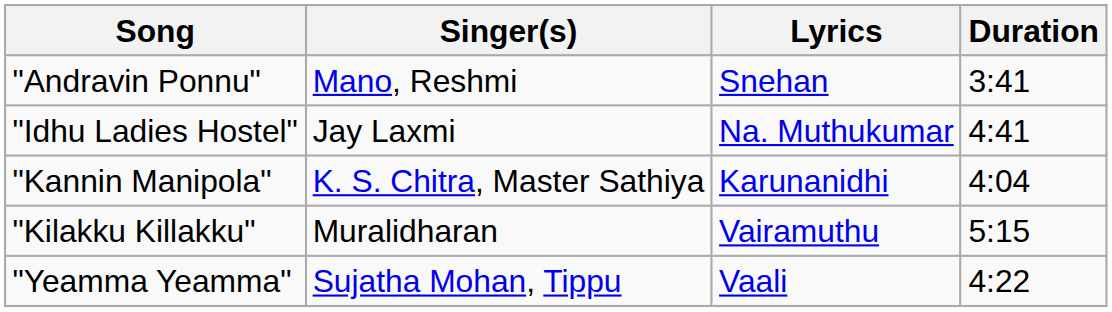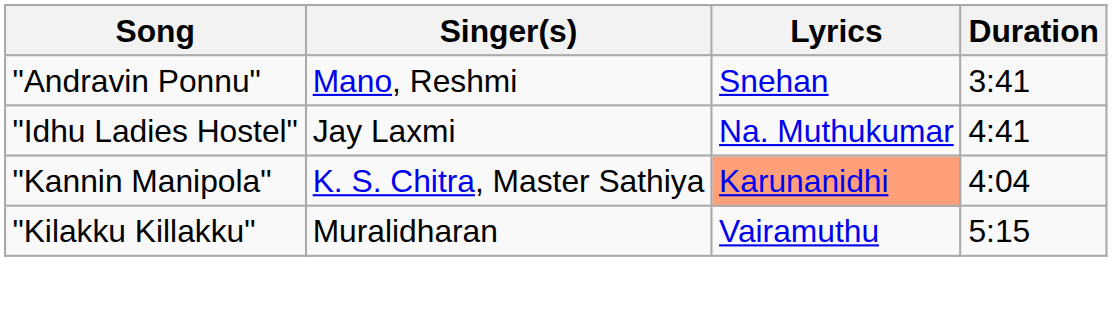"Kannin Manipola" | Lyrics: no background -> lightsalmon background
- row: "Yeamma Yeamma" | Sujatha Mohan, Tippu | Vaali | 4:22
